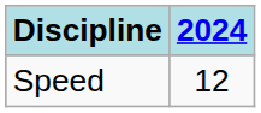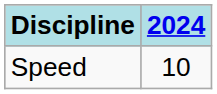Speed | 2024: 12 -> 10
